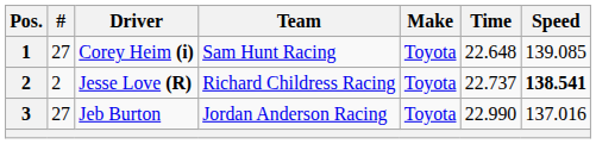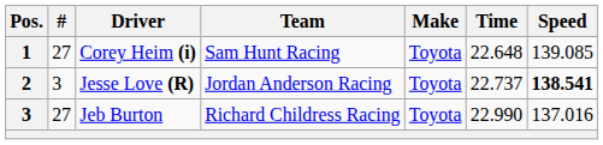Jesse Love (R) | #: 2 -> 3
Jesse Love (R) | Team: Richard Childress Racing -> Jordan Anderson Racing
Jeb Burton | Team: Jordan Anderson Racing -> Richard Childress Racing
